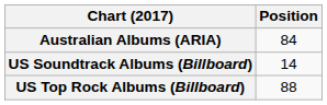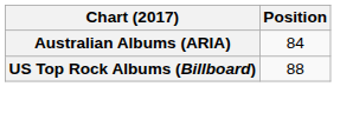- row: US Soundtrack Albums (Billboard) | 14
